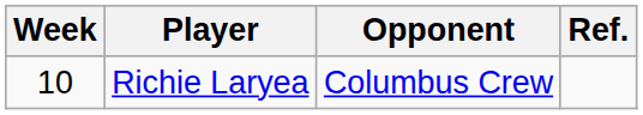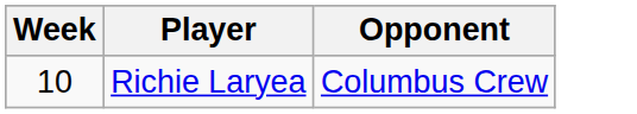- column: Ref.
